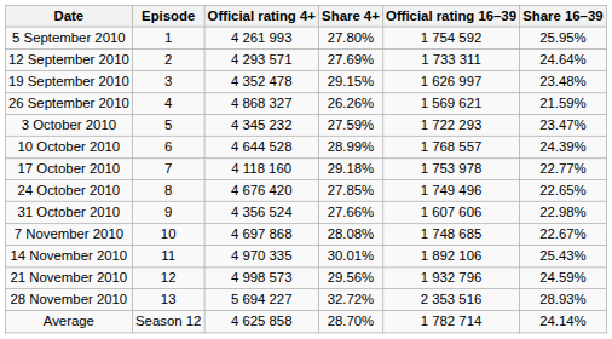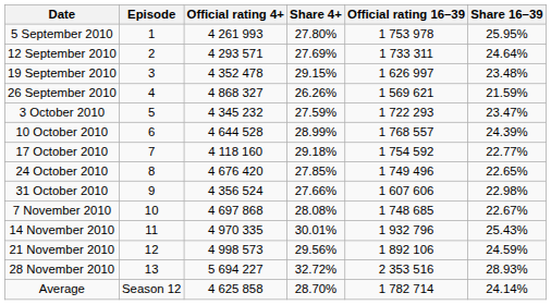5 September 2010 | Official rating 16–39: 1 754 592 -> 1 753 978
17 October 2010 | Official rating 16–39: 1 753 978 -> 1 754 592
14 November 2010 | Official rating 16–39: 1 892 106 -> 1 932 796
21 November 2010 | Official rating 16–39: 1 932 796 -> 1 892 106
